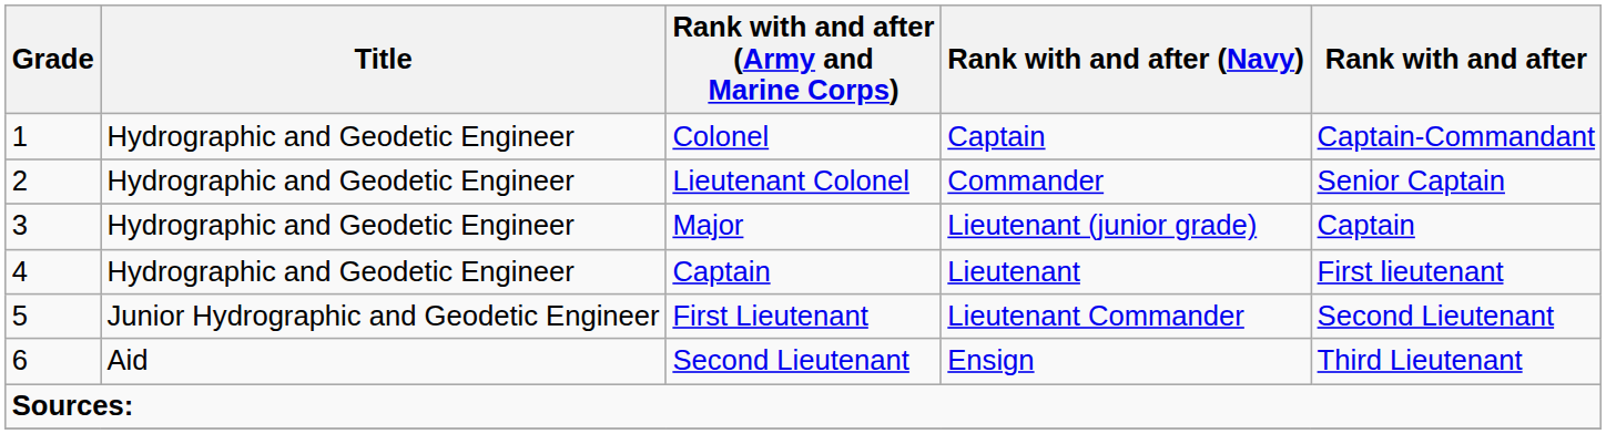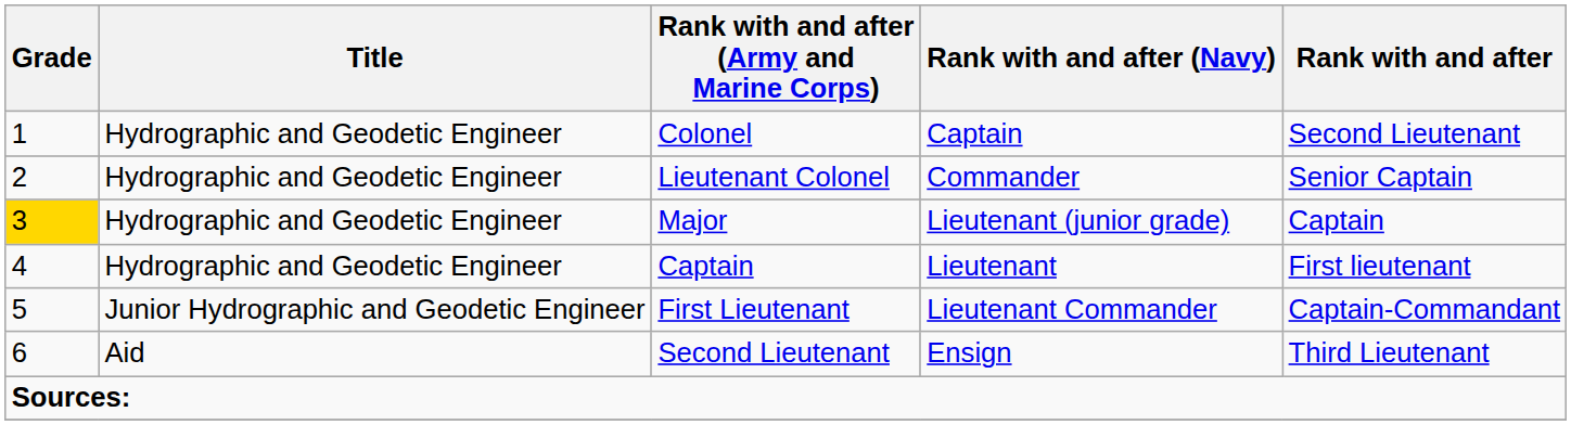Colonel | Rank with and after: Captain-Commandant -> Second Lieutenant
Major | Grade: no background -> gold background
First Lieutenant | Rank with and after: Second Lieutenant -> Captain-Commandant
